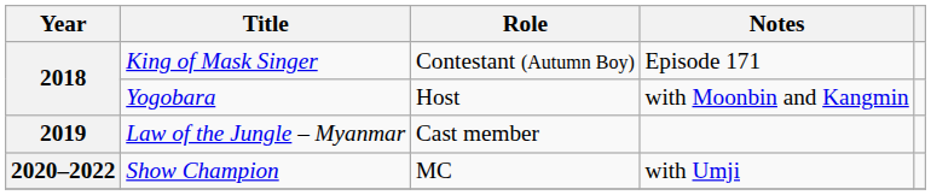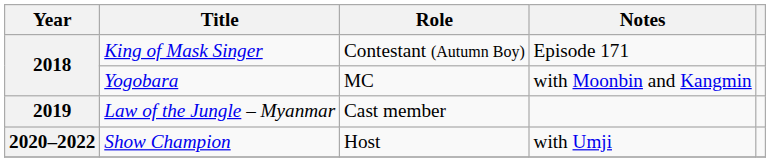Yogobara | Role: Host -> MC
Show Champion | Role: MC -> Host
